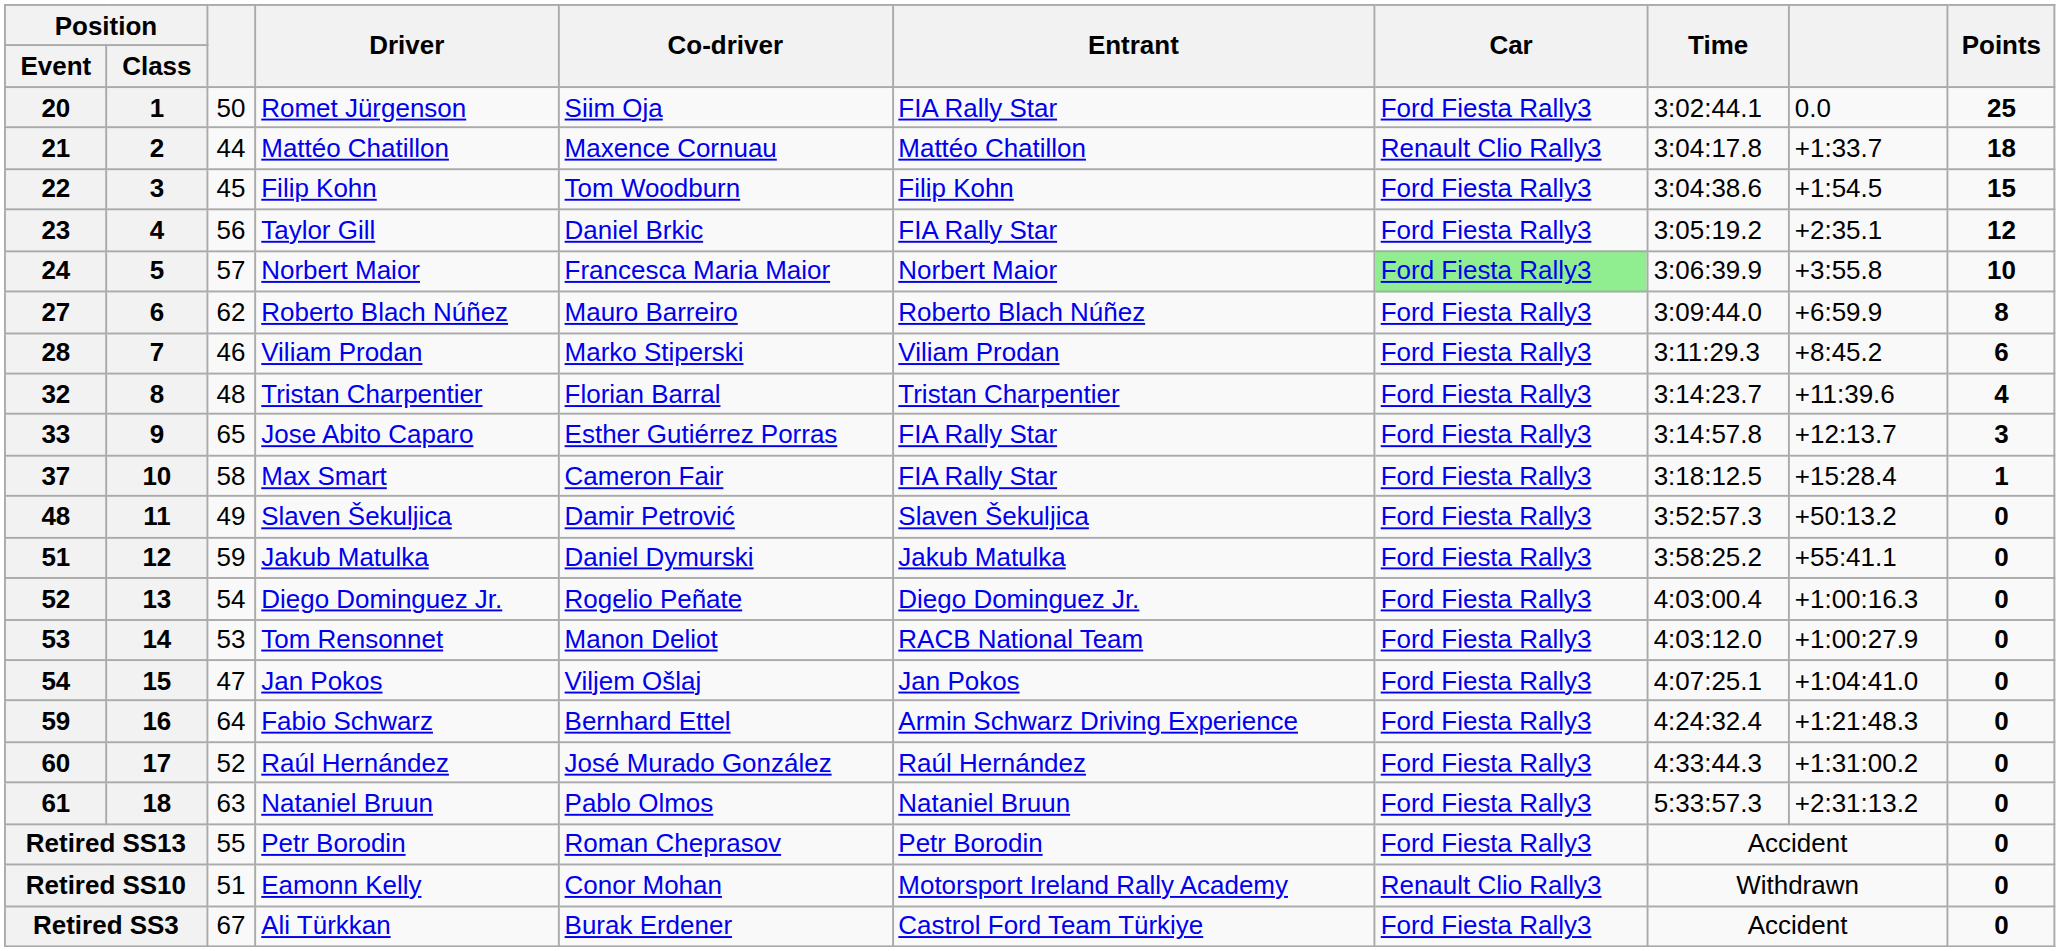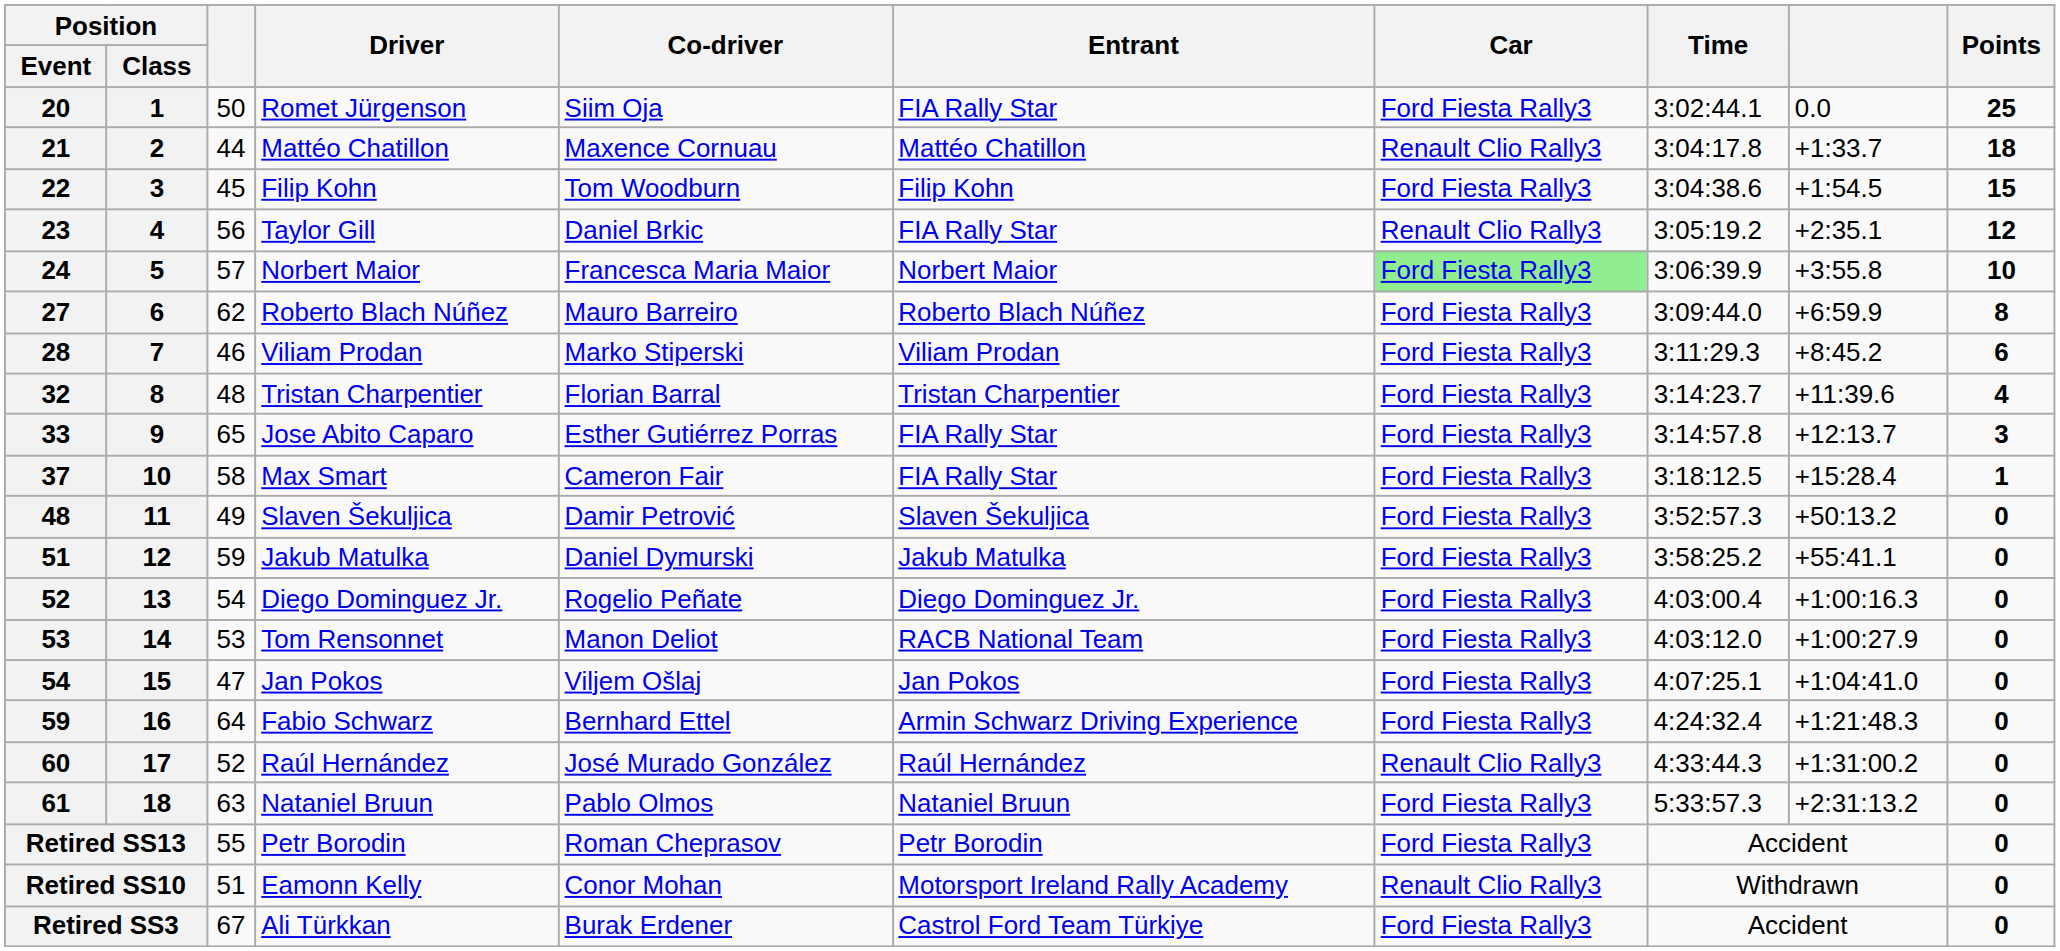23 | Car: Ford Fiesta Rally3 -> Renault Clio Rally3
60 | Car: Ford Fiesta Rally3 -> Renault Clio Rally3
